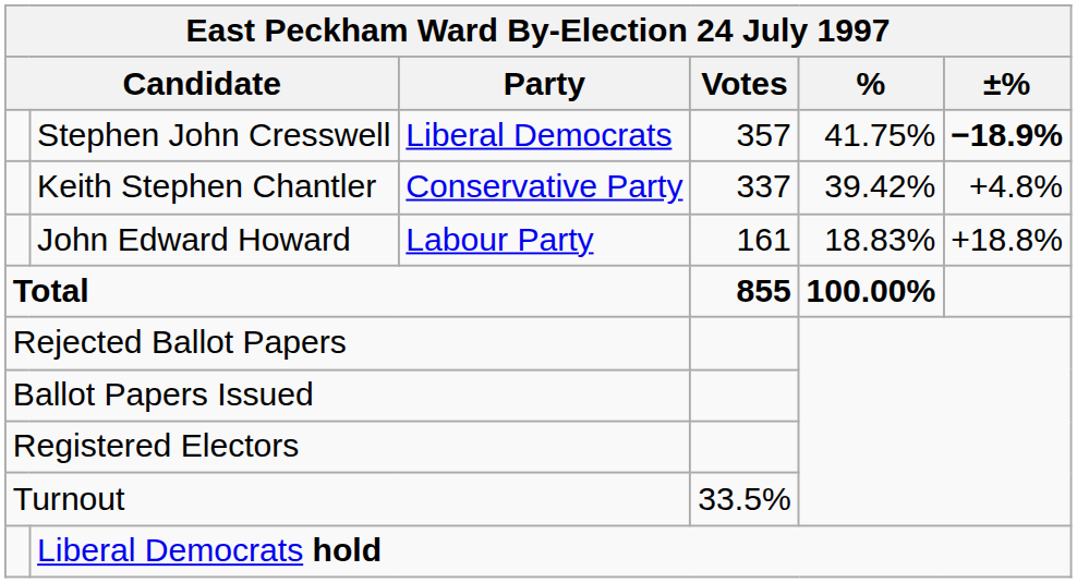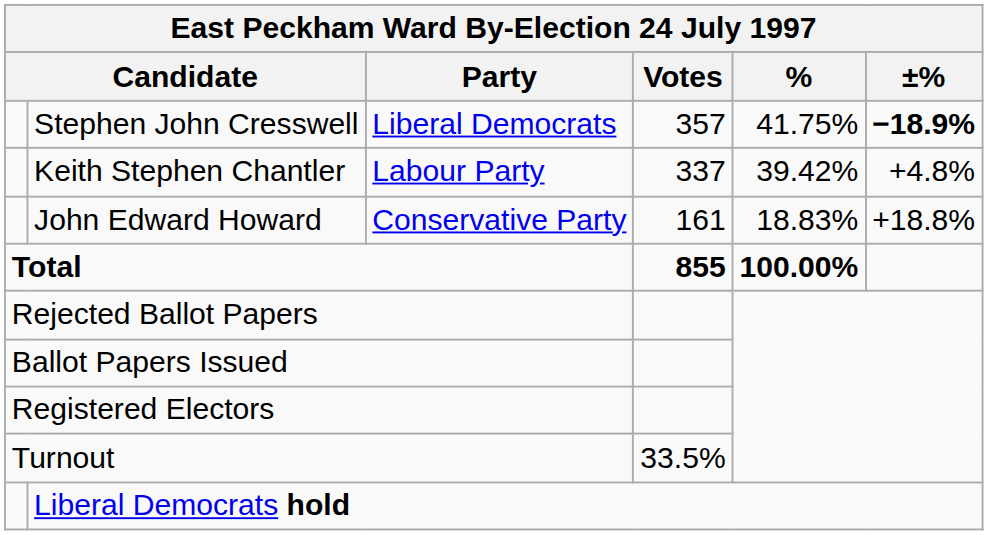Keith Stephen Chantler | East Peckham Ward By-Election 24 July 1997 / Party: Conservative Party -> Labour Party
John Edward Howard | East Peckham Ward By-Election 24 July 1997 / Party: Labour Party -> Conservative Party
